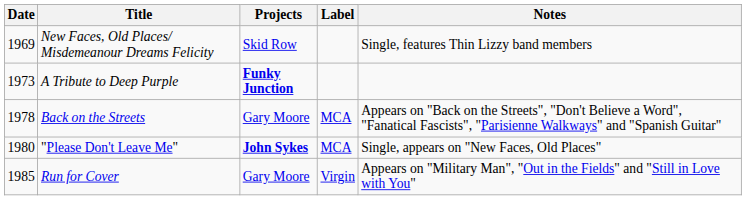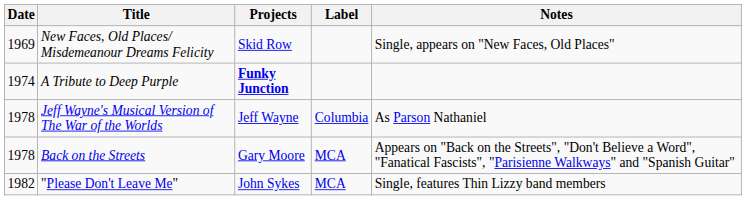New Faces, Old Places/ Misdemeanour Dreams Felicity | Notes: Single, features Thin Lizzy band members -> Single, appears on "New Faces, Old Places"
A Tribute to Deep Purple | Date: 1973 -> 1974
+ row: 1978 | Jeff Wayne's Musical Version of The War of the Worlds | Jeff Wayne | Columbia | As Parson Nathaniel
"Please Don't Leave Me" | Date: 1980 -> 1982
"Please Don't Leave Me" | Projects: bold -> normal
"Please Don't Leave Me" | Notes: Single, appears on "New Faces, Old Places" -> Single, features Thin Lizzy band members
- row: 1985 | Run for Cover | Gary Moore | Virgin | Appears on "Military Man", "Out in the Fields" and "Still in Love with You"
